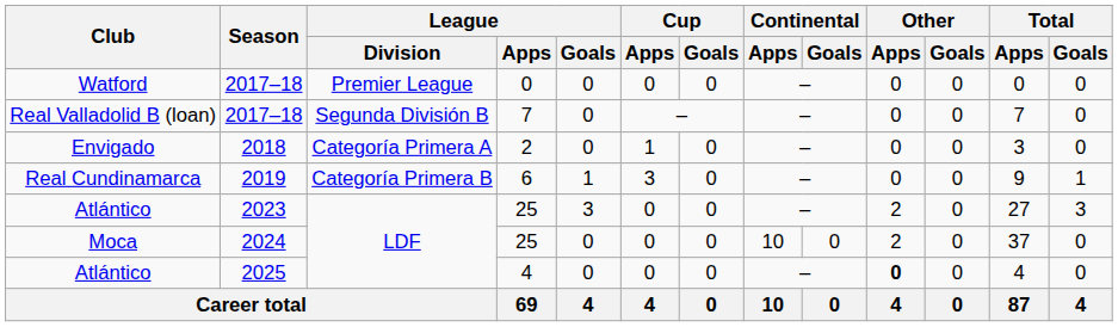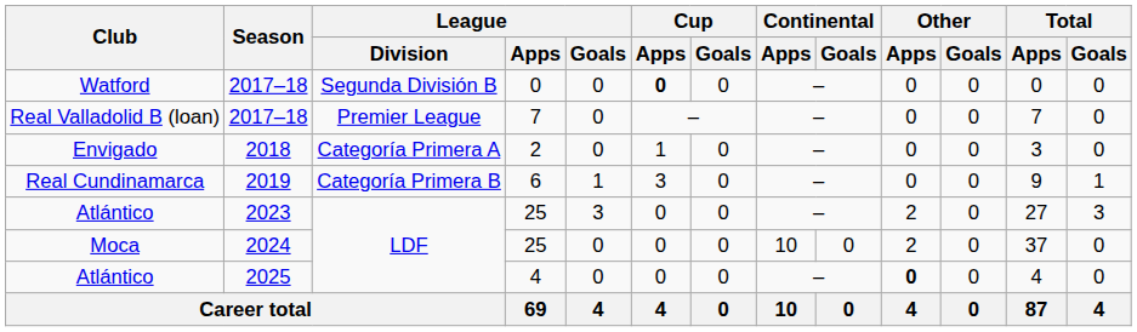Watford | League / Division: Premier League -> Segunda División B
Watford | Cup / Apps: normal -> bold
Real Valladolid B (loan) | League / Division: Segunda División B -> Premier League
